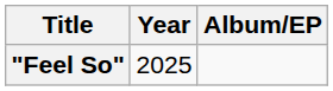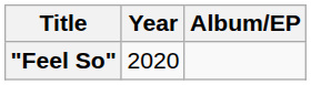"Feel So" | Year: 2025 -> 2020
